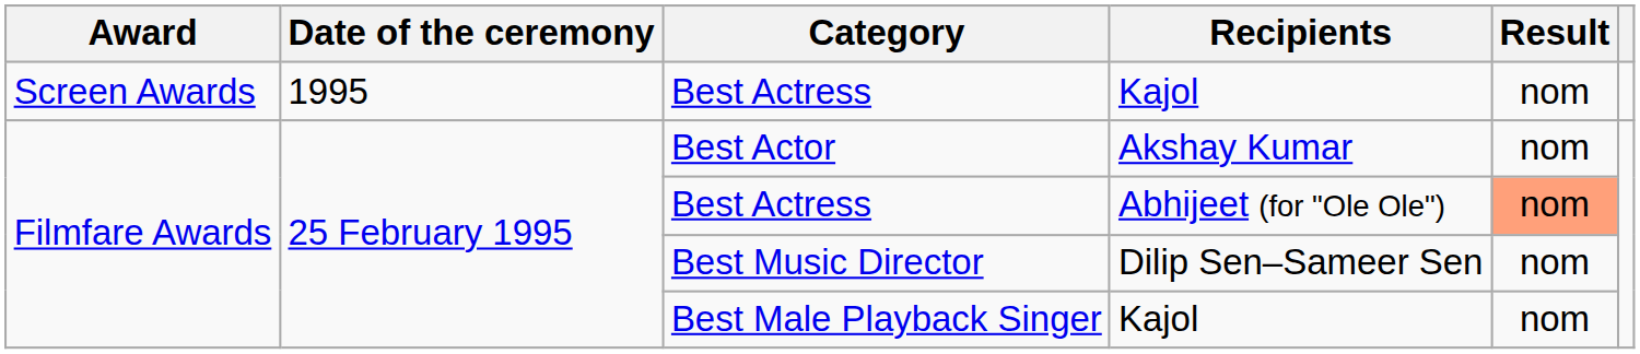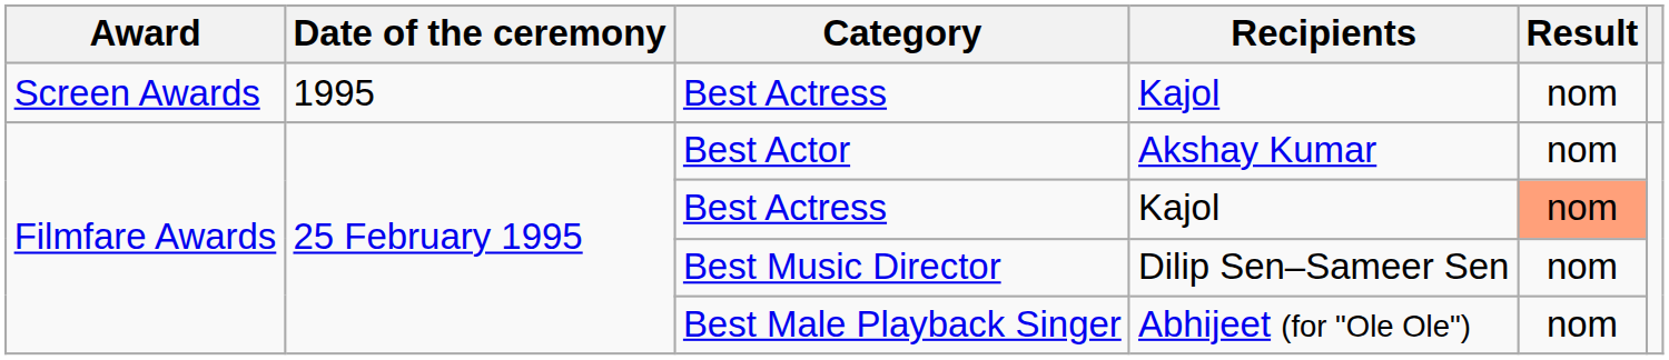Filmfare Awards / Best Actress | Recipients: Abhijeet (for "Ole Ole") -> Kajol
Best Male Playback Singer | Recipients: Kajol -> Abhijeet (for "Ole Ole")
